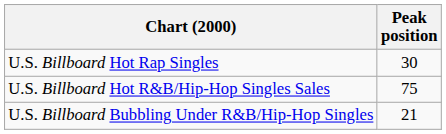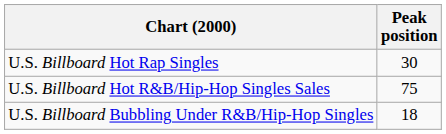U.S. Billboard Bubbling Under R&B/Hip-Hop Singles | Peak position: 21 -> 18
